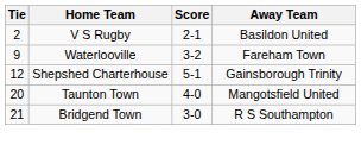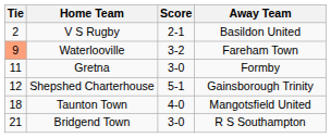Waterlooville | Tie: no background -> lightsalmon background
+ row: 11 | Gretna | 3-0 | Formby
Taunton Town | Tie: 20 -> 18
